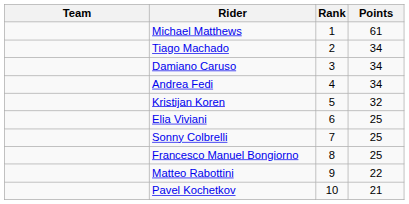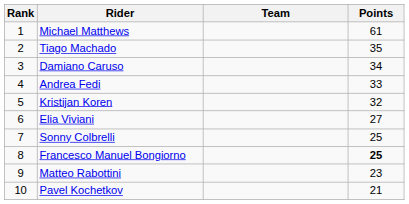columns swapped: Rank <-> Team
Tiago Machado | Points: 34 -> 35
Andrea Fedi | Points: 34 -> 33
Elia Viviani | Points: 25 -> 27
Francesco Manuel Bongiorno | Points: normal -> bold
Matteo Rabottini | Points: 22 -> 23
